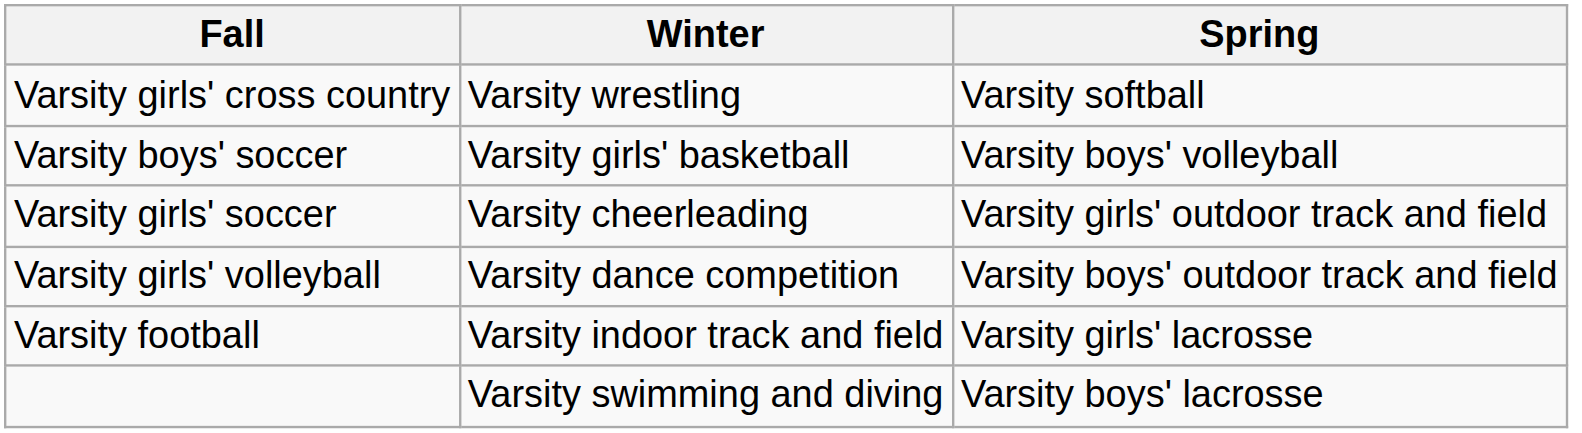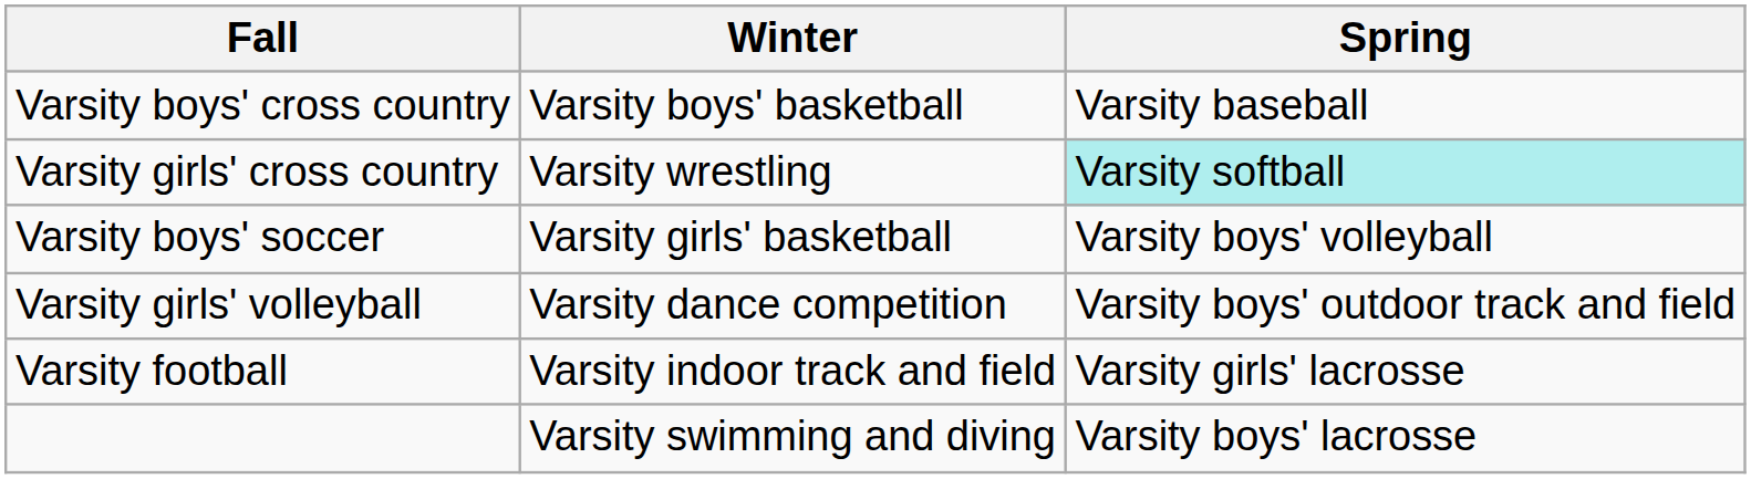+ row: Varsity boys' cross country | Varsity boys' basketball | Varsity baseball
Varsity girls' cross country | Spring: no background -> paleturquoise background
- row: Varsity girls' soccer | Varsity cheerleading | Varsity girls' outdoor track and field
